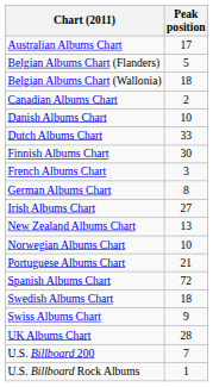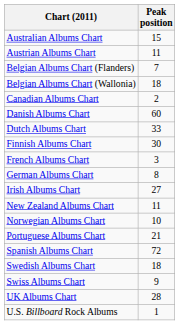Australian Albums Chart | Peak position: 17 -> 15
+ row: Austrian Albums Chart | 11
Belgian Albums Chart (Flanders) | Peak position: 5 -> 7
Danish Albums Chart | Peak position: 10 -> 60
New Zealand Albums Chart | Peak position: 13 -> 11
- row: U.S. Billboard 200 | 7
